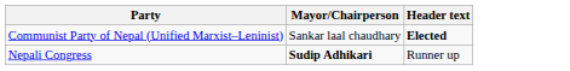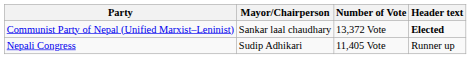+ column: Number of Vote | 13,372 Vote | 11,405 Vote
Nepali Congress | Mayor/Chairperson: bold -> normal
